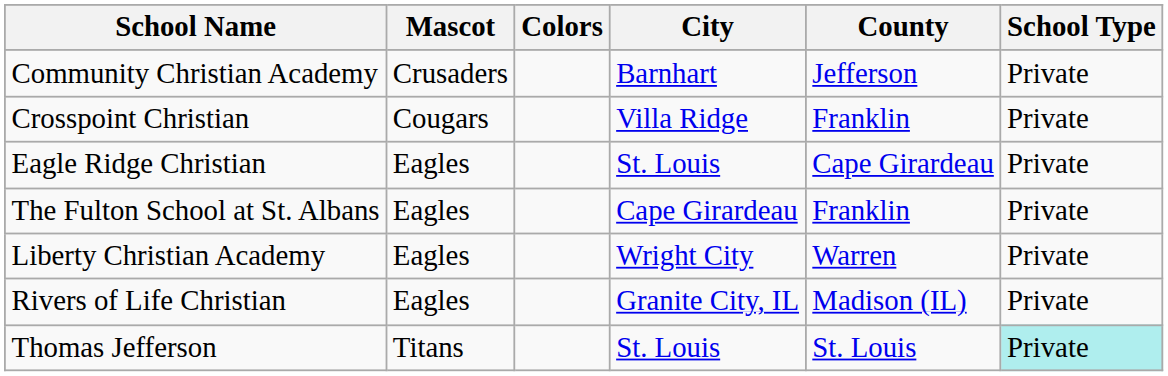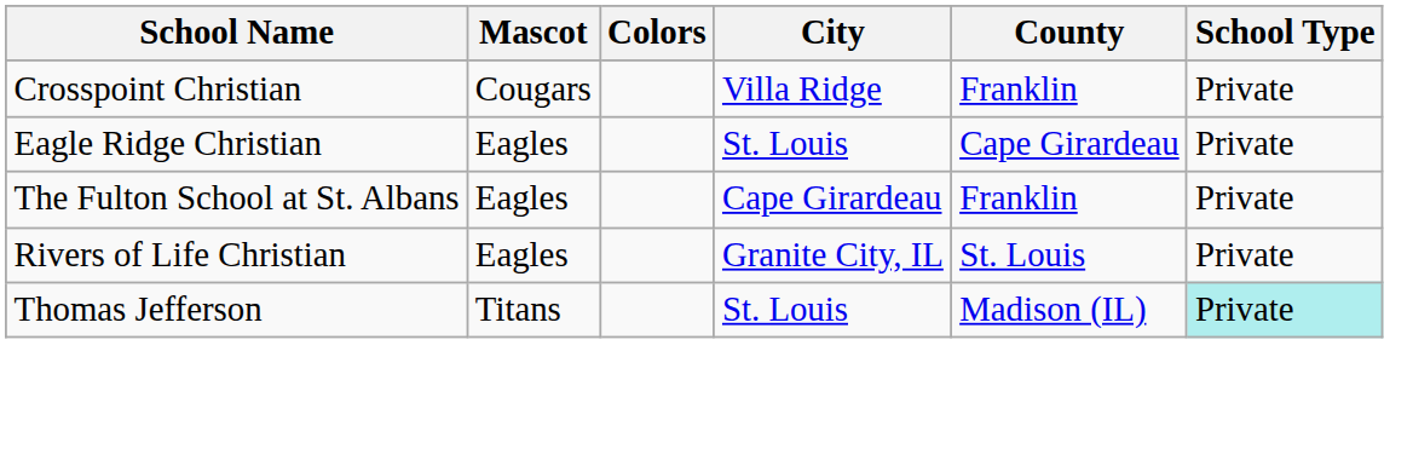- row: Community Christian Academy | Crusaders | Barnhart | Jefferson | Private
- row: Liberty Christian Academy | Eagles | Wright City | Warren | Private
Rivers of Life Christian | County: Madison (IL) -> St. Louis
Thomas Jefferson | County: St. Louis -> Madison (IL)
